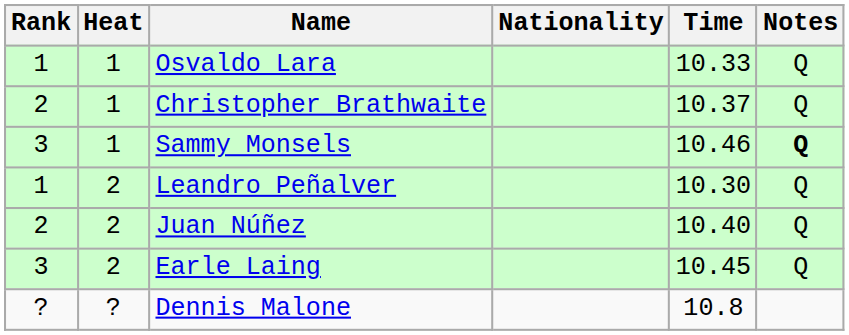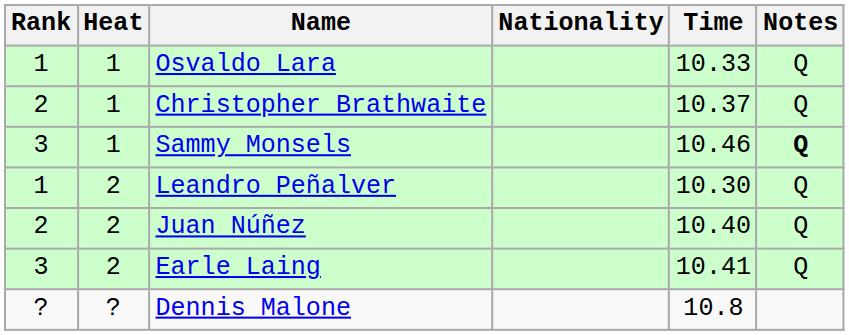Earle Laing | Time: 10.45 -> 10.41
